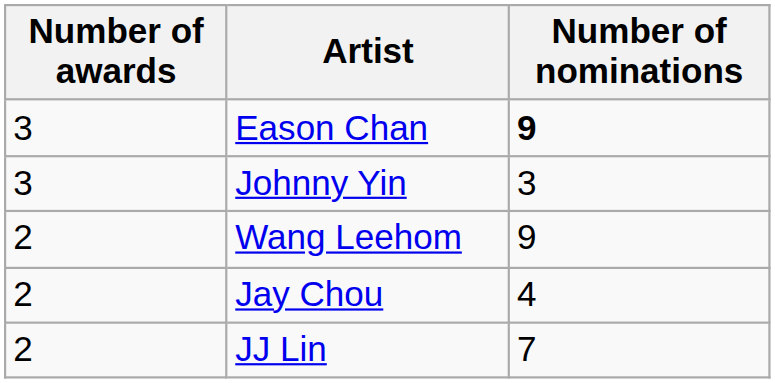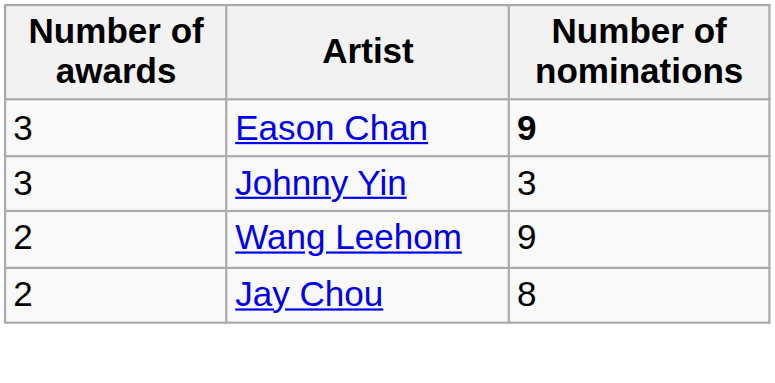Jay Chou | Number of nominations: 4 -> 8
- row: 2 | JJ Lin | 7
